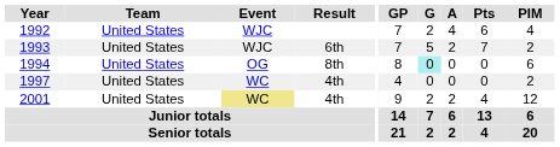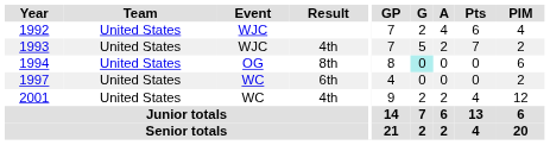1993 | Result: 6th -> 4th
1997 | Result: 4th -> 6th
2001 | Event: khaki background -> no background
